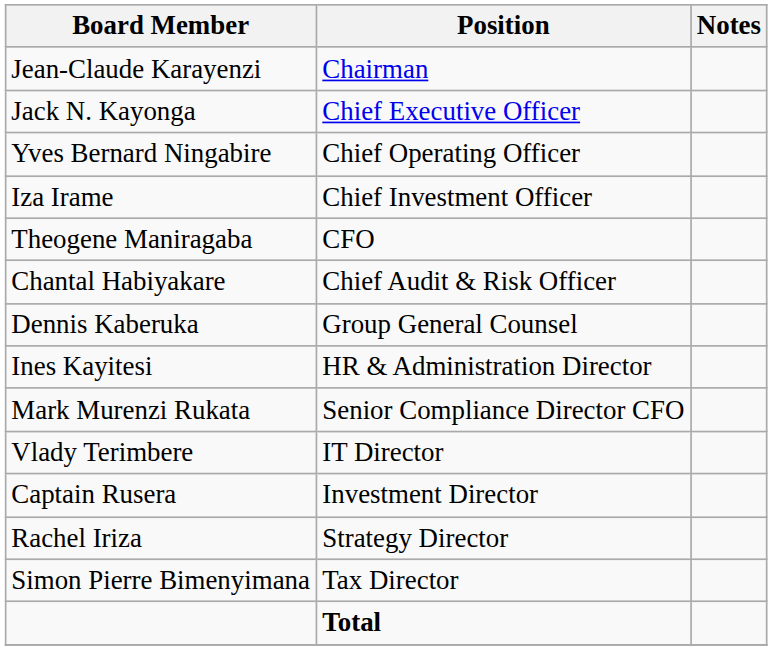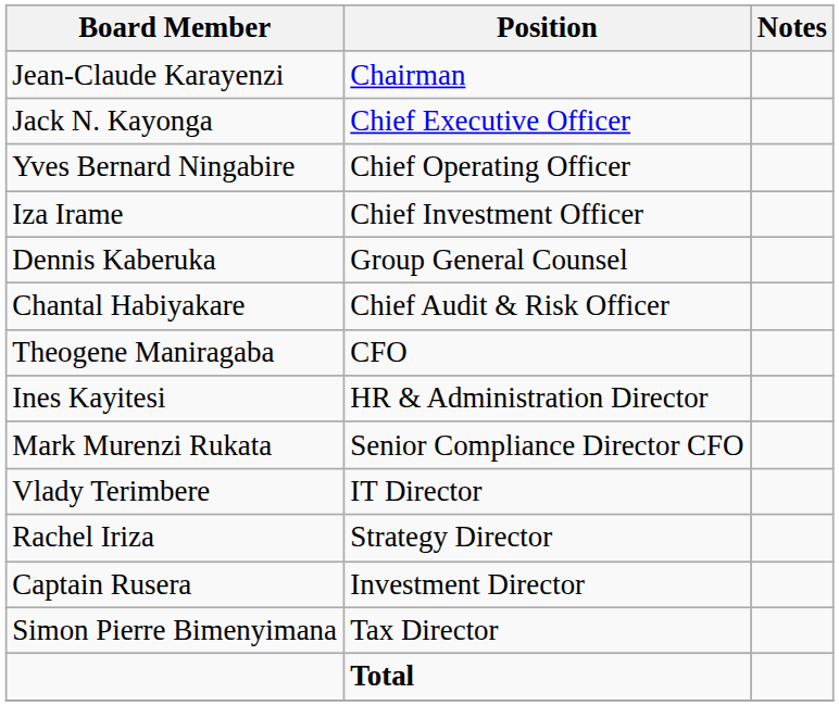rows swapped: Theogene Maniragaba <-> Dennis Kaberuka
rows swapped: Captain Rusera <-> Rachel Iriza
